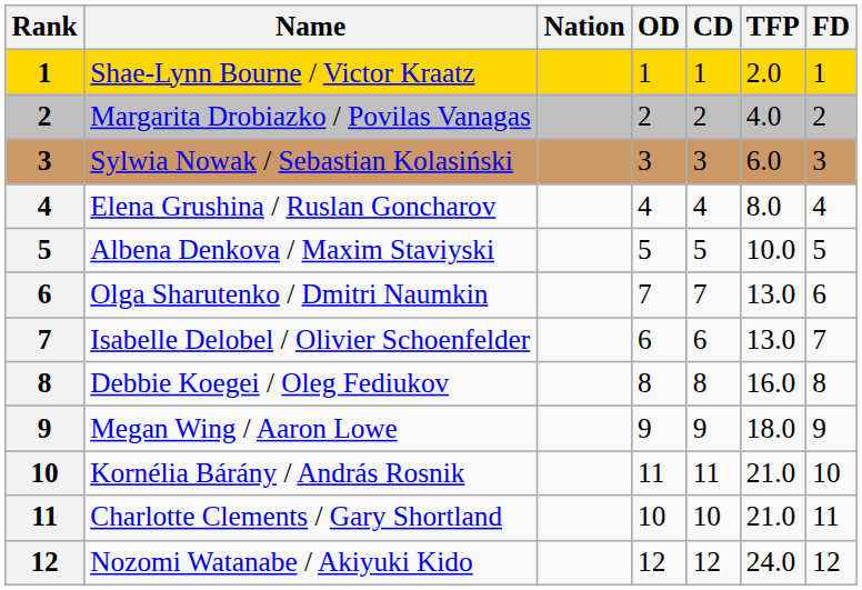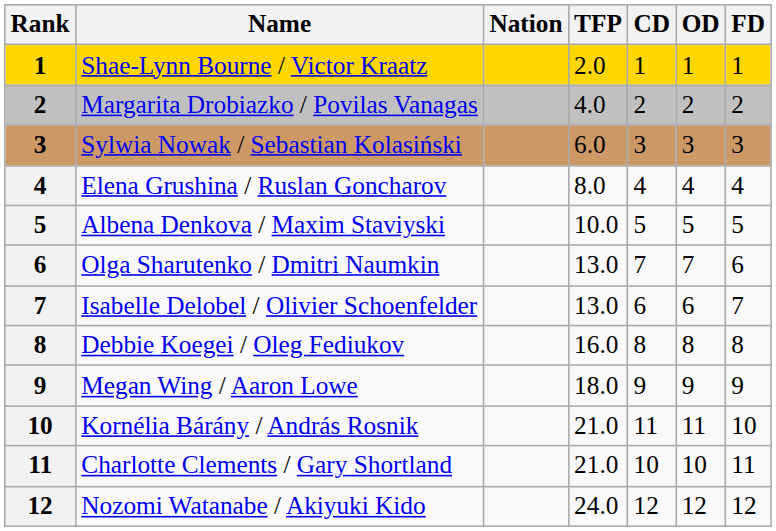columns swapped: TFP <-> OD
